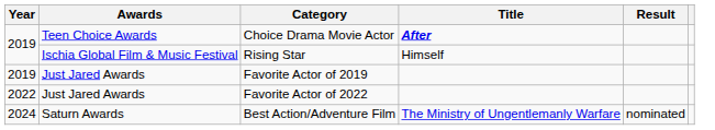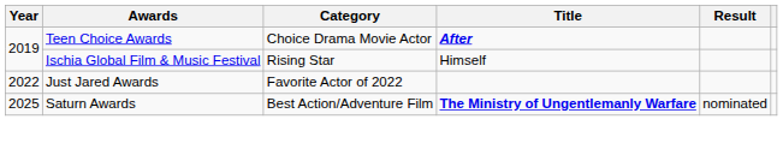- row: 2019 | Just Jared Awards | Favorite Actor of 2019
Best Action/Adventure Film | Year: 2024 -> 2025
Best Action/Adventure Film | Title: normal -> bold
